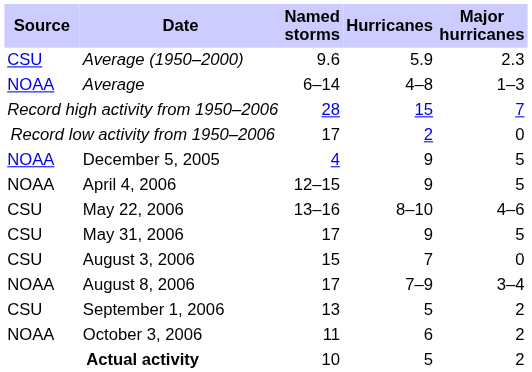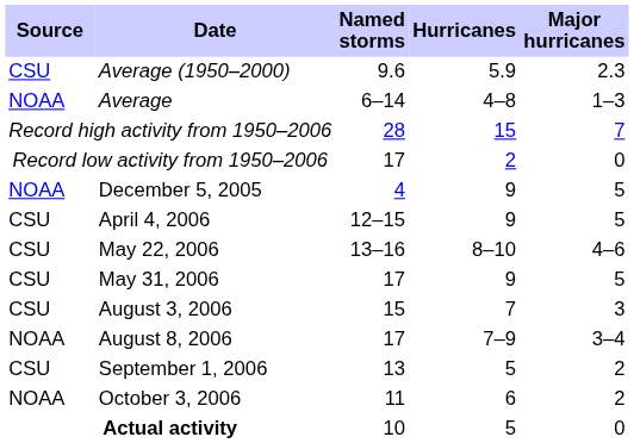April 4, 2006 | Source: NOAA -> CSU
August 3, 2006 | Major hurricanes: 0 -> 3
Actual activity | Major hurricanes: 2 -> 0
